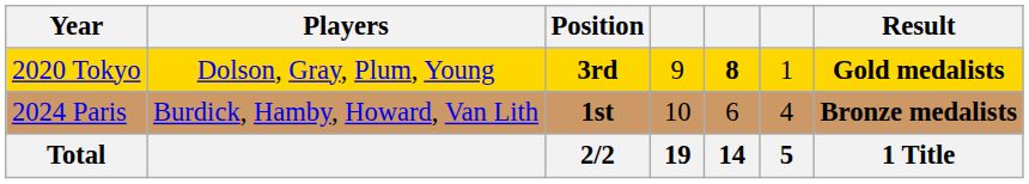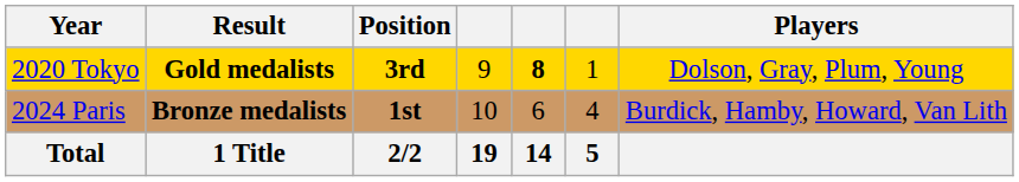columns swapped: Result <-> Players
